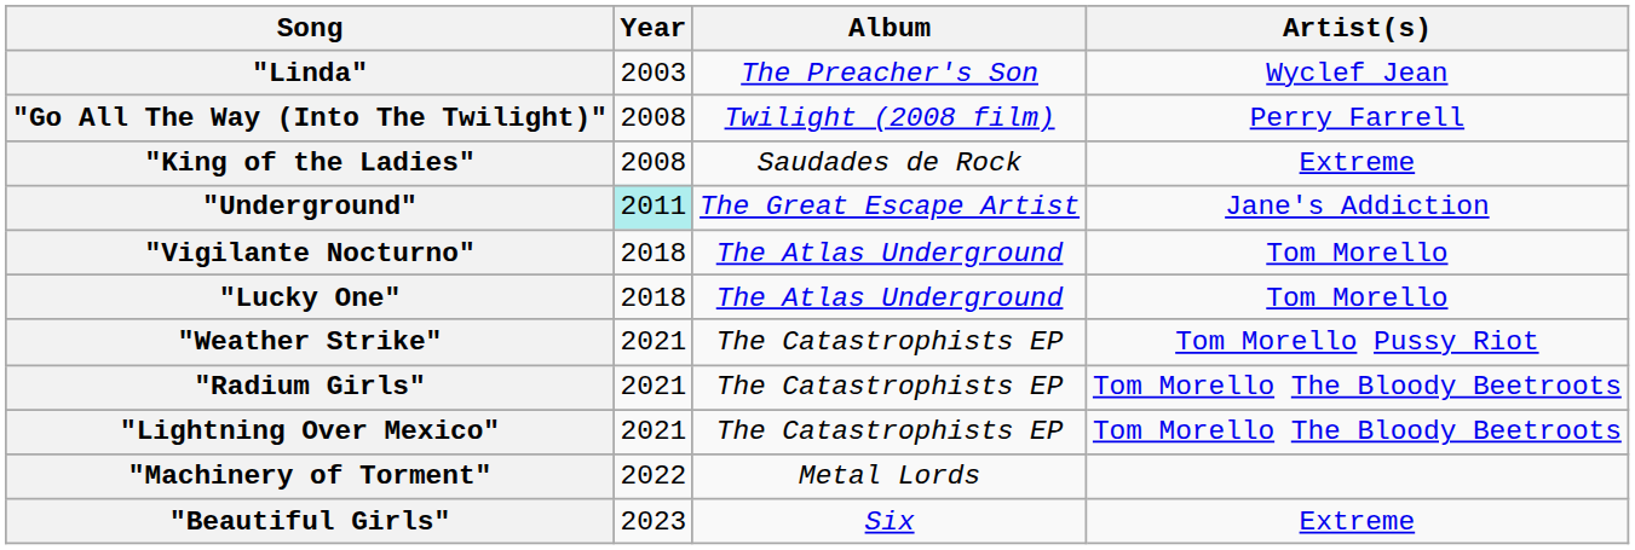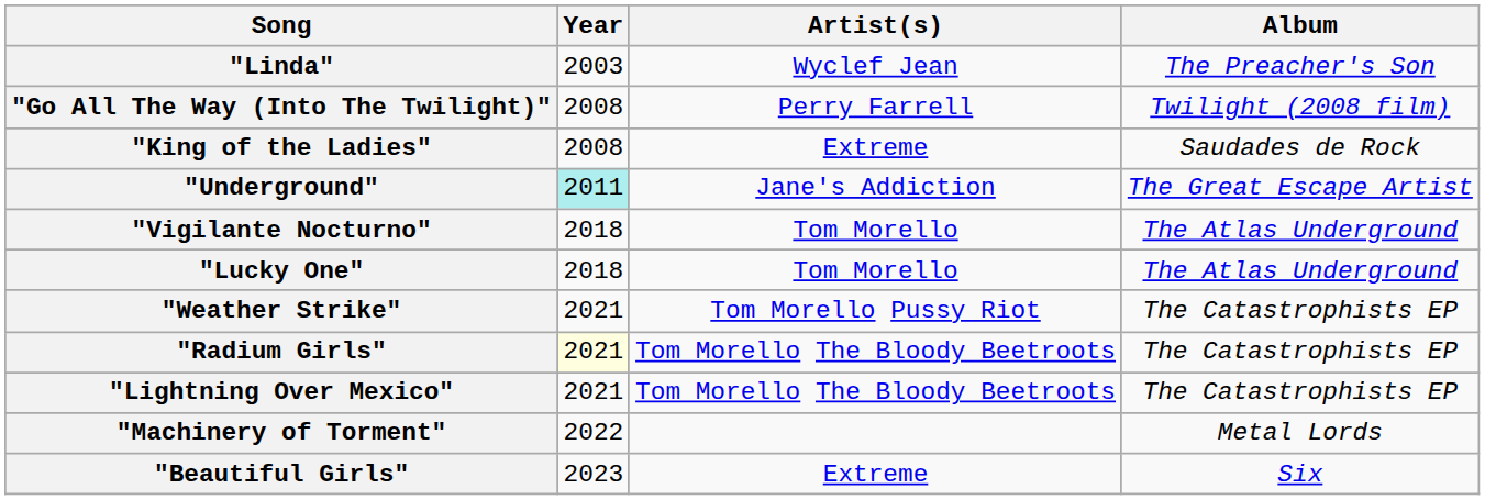columns swapped: Artist(s) <-> Album
"Radium Girls" | Year: no background -> lightyellow background
